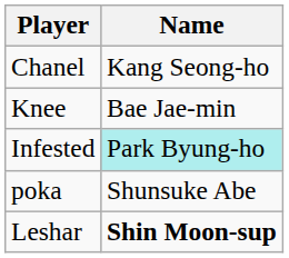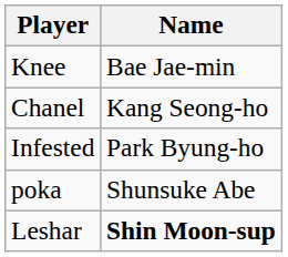rows swapped: Knee <-> Chanel
Infested | Name: paleturquoise background -> no background
